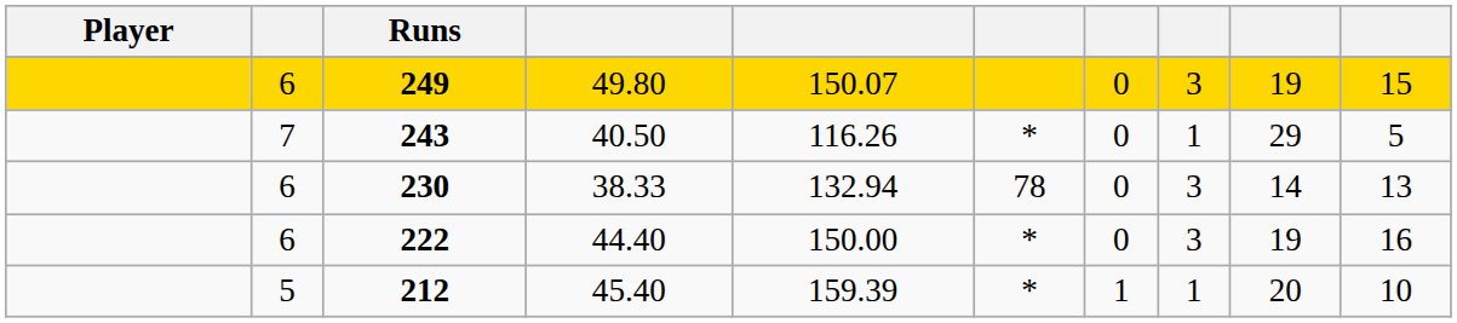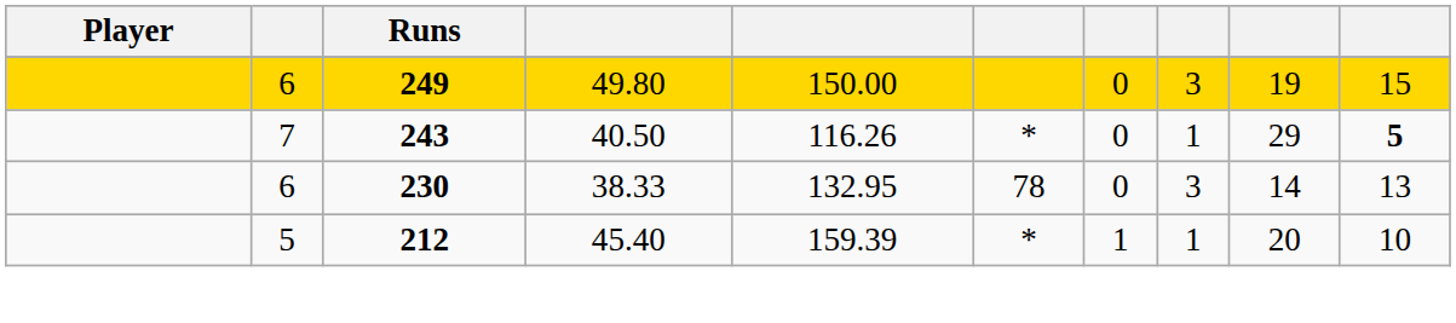249 | column 5: 150.07 -> 150.00
243 | column 10: normal -> bold
230 | column 5: 132.94 -> 132.95
- row: 6 | 222 | 44.40 | 150.00 | * | 0 | 3 | 19 | 16
